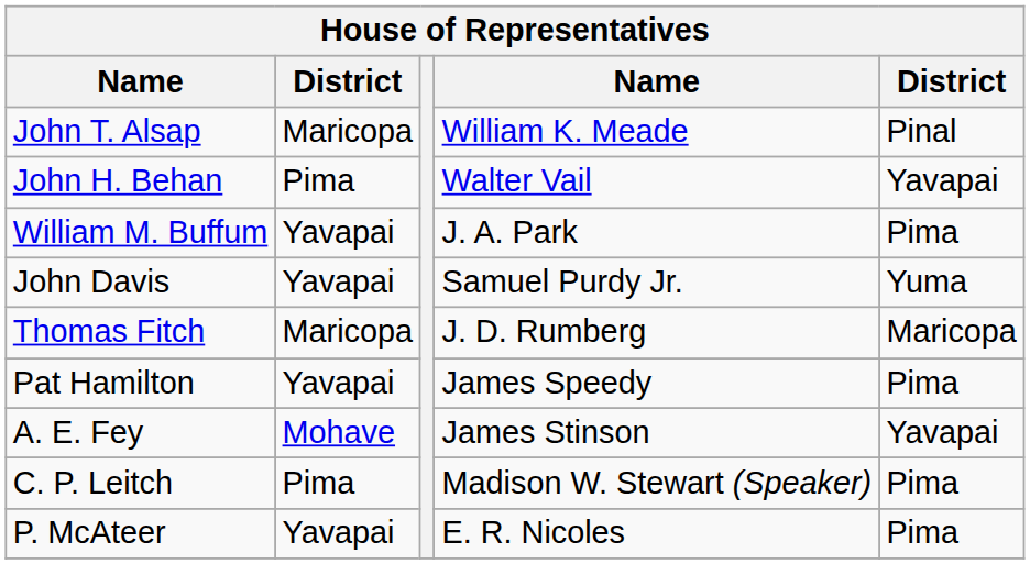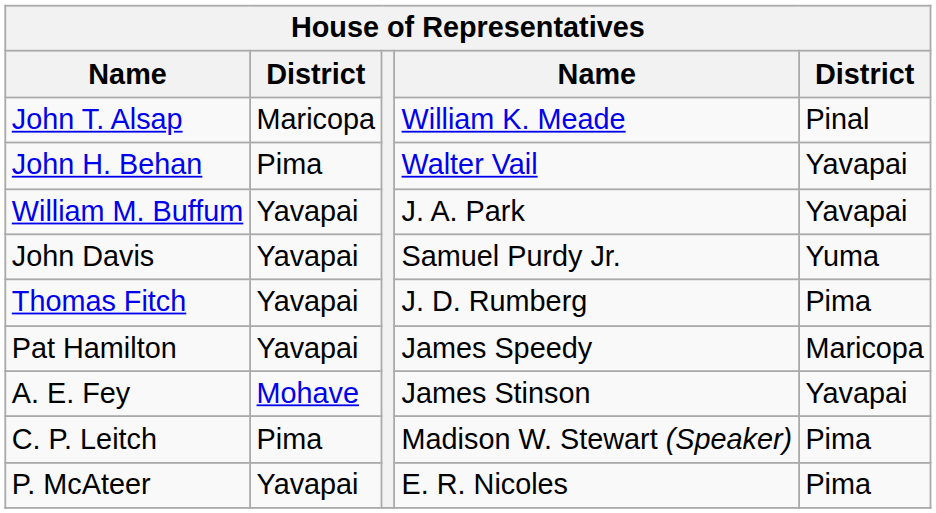William M. Buffum | column 5: Pima -> Yavapai
Thomas Fitch | column 2: Maricopa -> Yavapai
Thomas Fitch | column 5: Maricopa -> Pima
Pat Hamilton | column 5: Pima -> Maricopa
